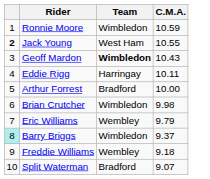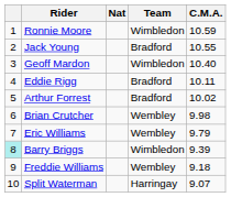+ column: Nat
Jack Young | column 1: bold -> normal
Jack Young | Team: West Ham -> Bradford
Geoff Mardon | Team: bold -> normal
Geoff Mardon | C.M.A.: 10.43 -> 10.40
Eddie Rigg | Team: Harringay -> Bradford
Arthur Forrest | C.M.A.: 10.00 -> 10.02
Brian Crutcher | Team: Wimbledon -> Wembley
Barry Briggs | C.M.A.: 9.37 -> 9.39
Split Waterman | Team: Bradford -> Harringay
